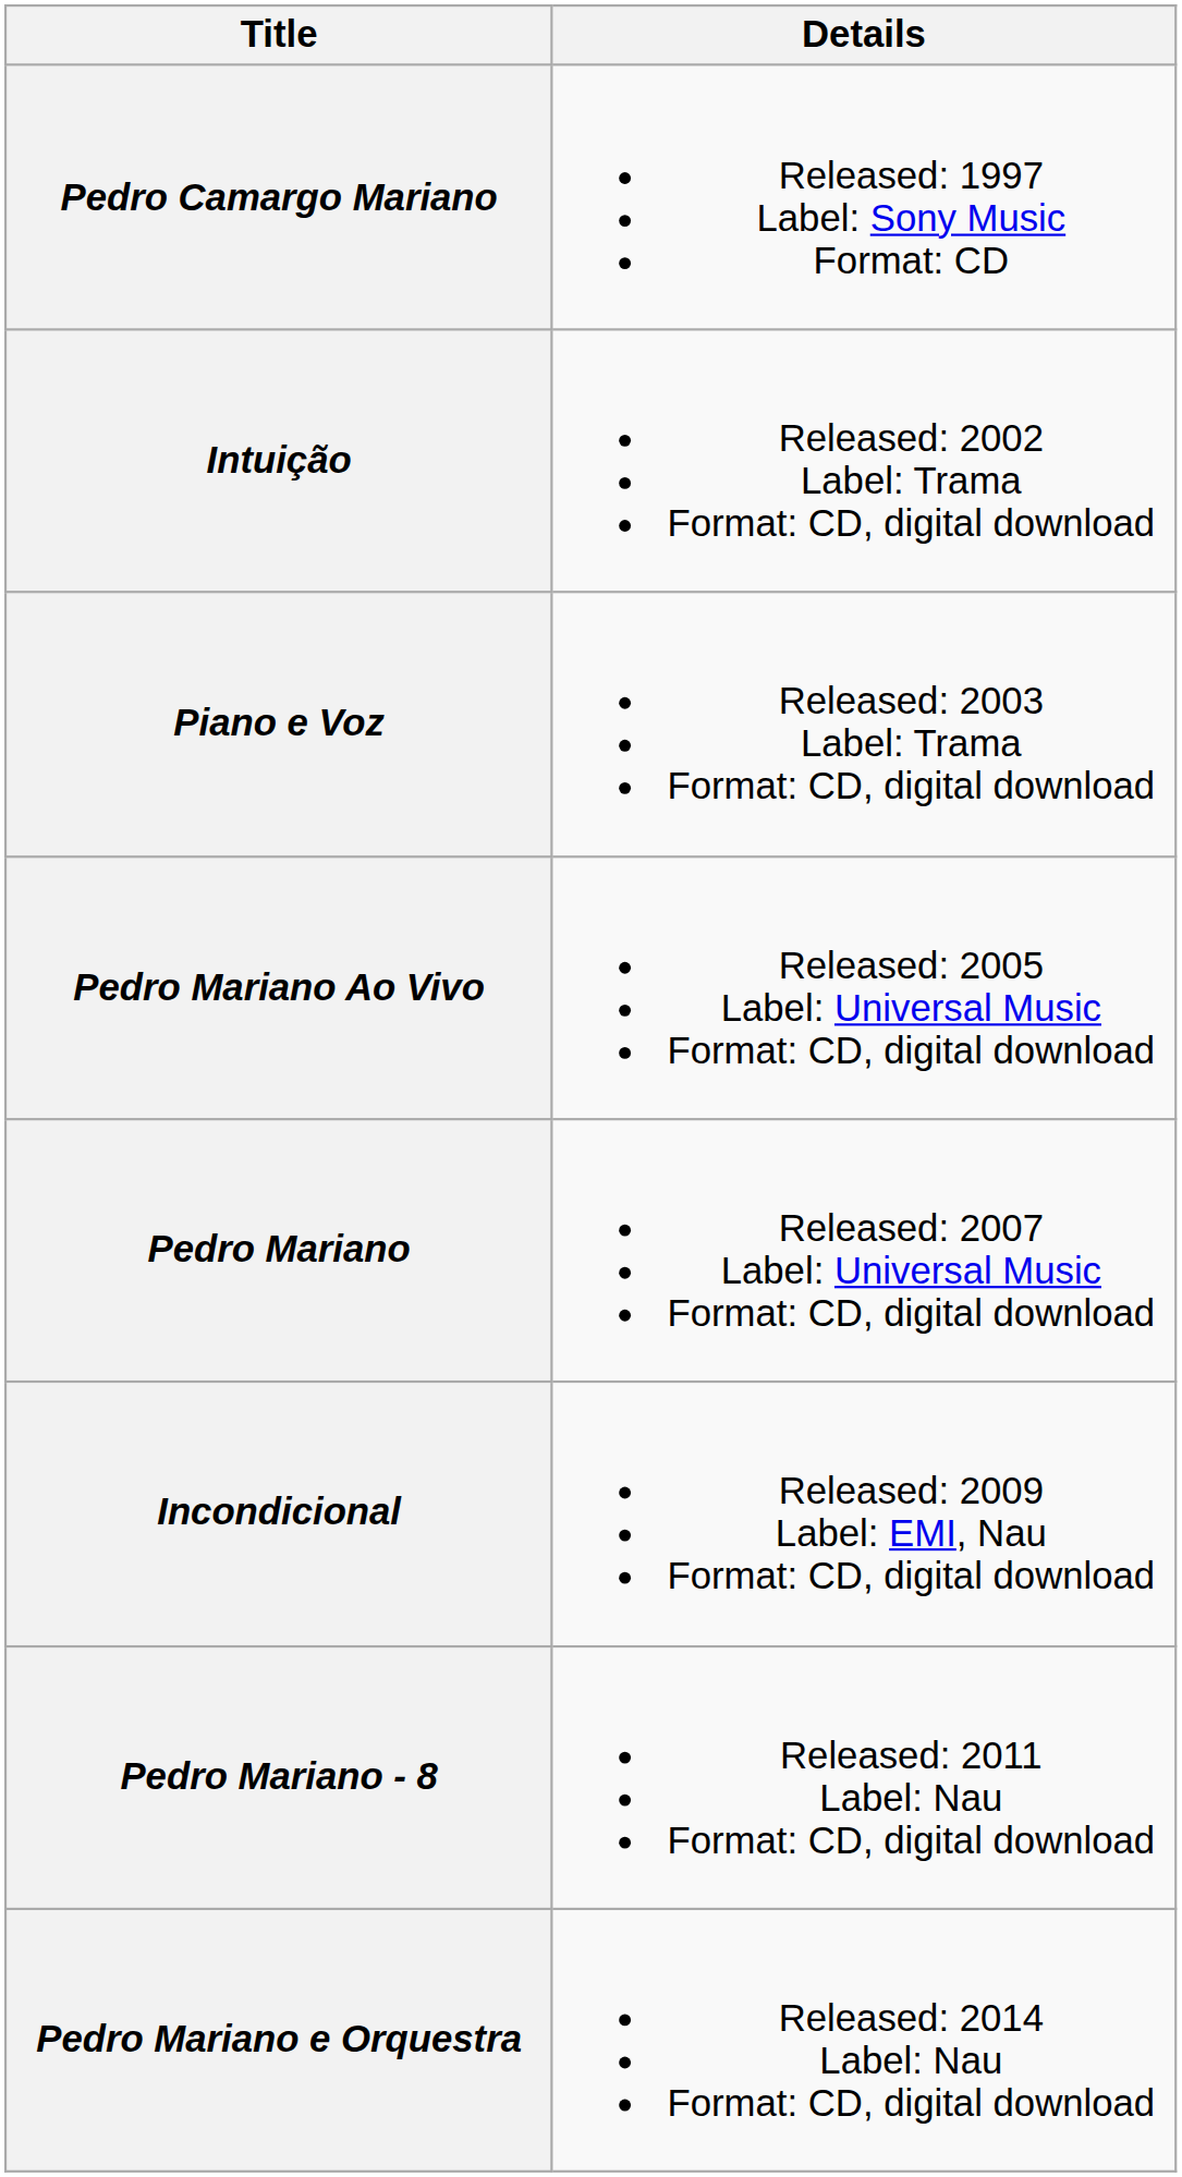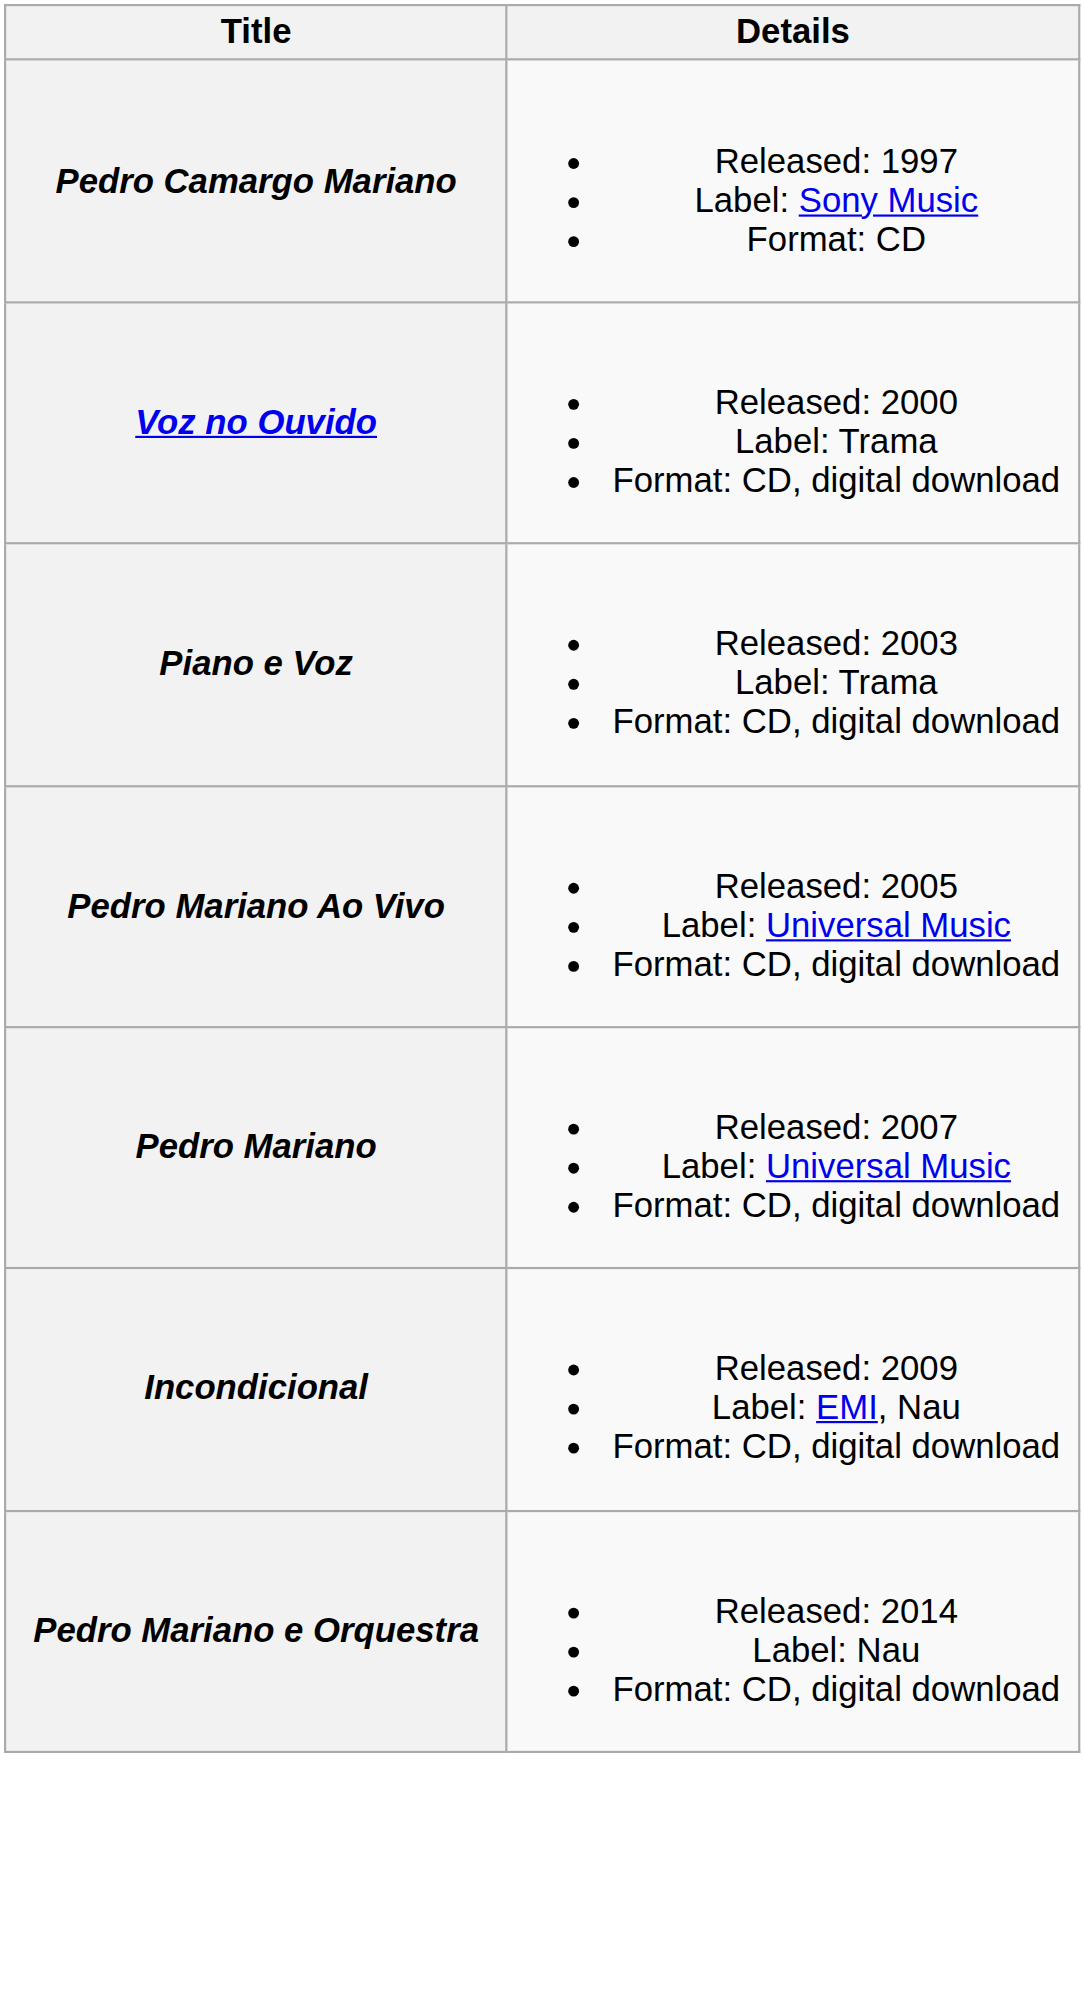+ row: Voz no Ouvido | Released: 2000 Label: Trama Format: CD, digital download
- row: Intuição | Released: 2002 Label: Trama Format: CD, digital download
- row: Pedro Mariano - 8 | Released: 2011 Label: Nau Format: CD, digital download
